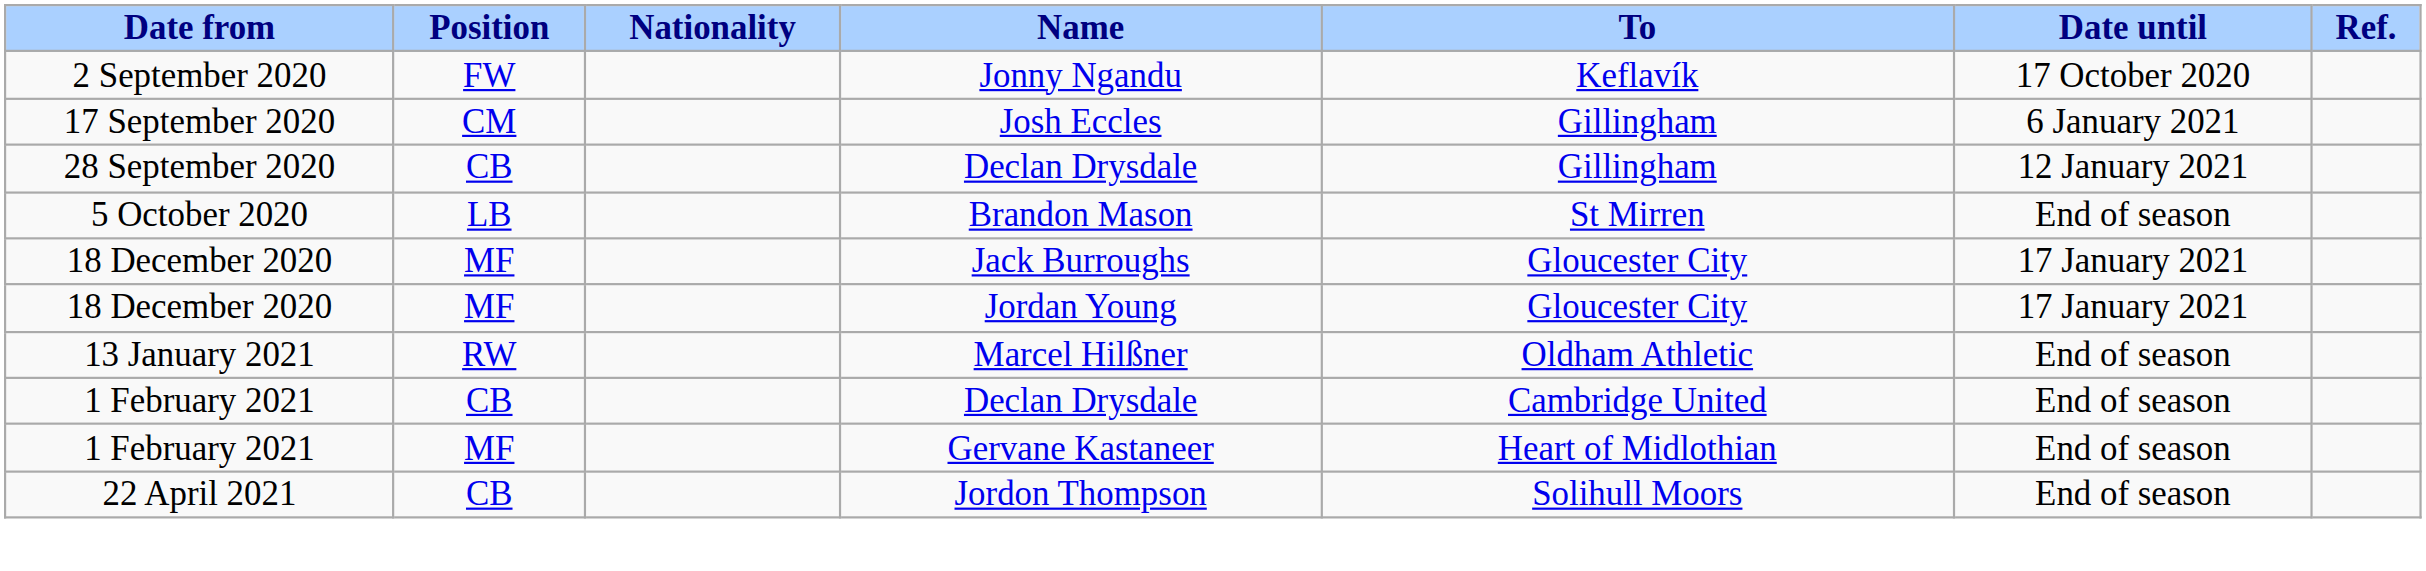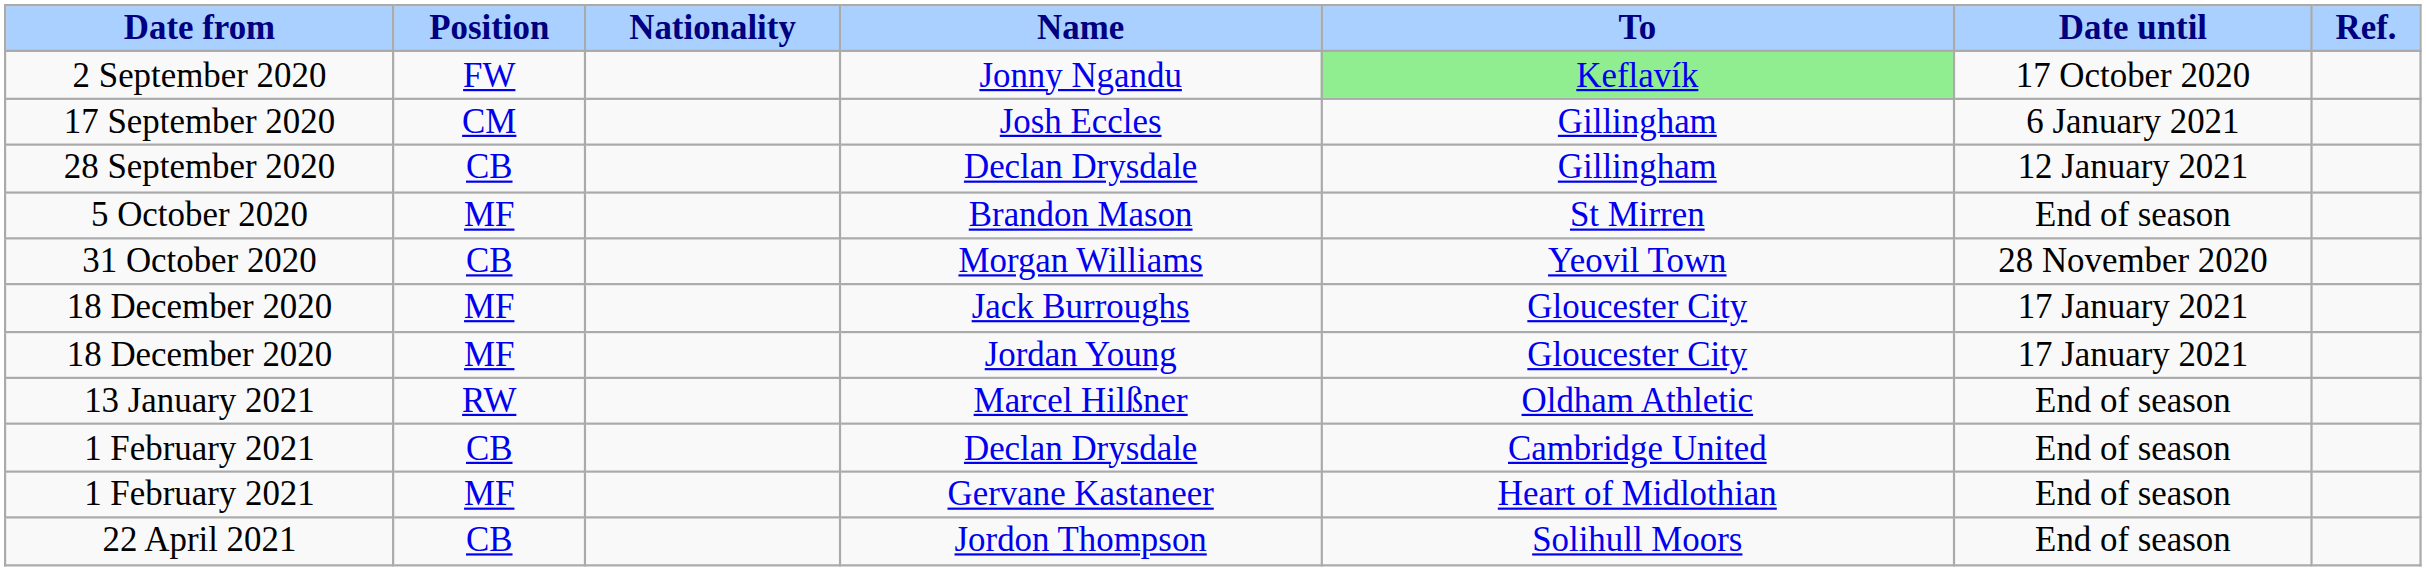Jonny Ngandu | To: no background -> lightgreen background
Brandon Mason | Position: LB -> MF
+ row: 31 October 2020 | CB | Morgan Williams | Yeovil Town | 28 November 2020
